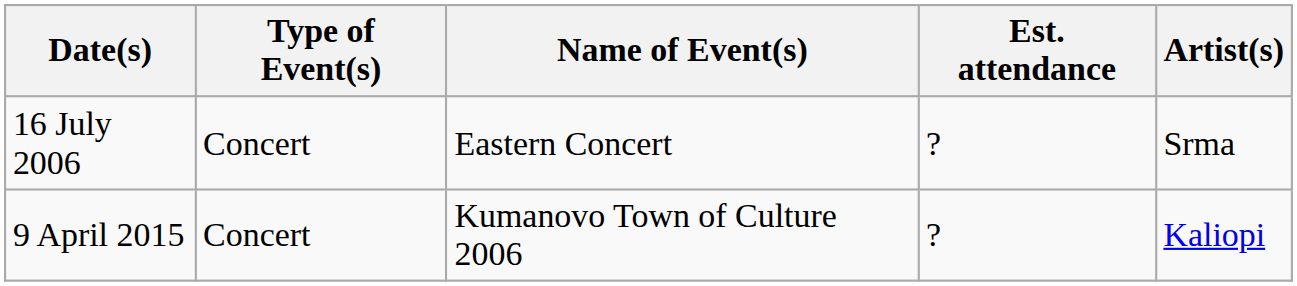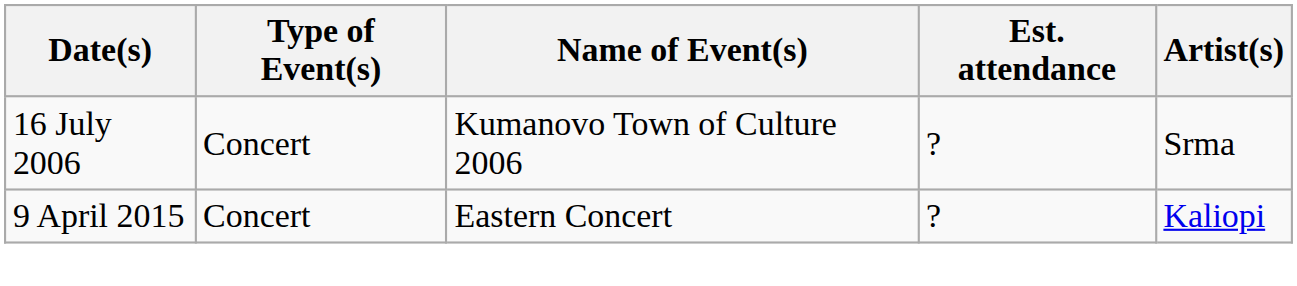16 July 2006 | Name of Event(s): Eastern Concert -> Kumanovo Town of Culture 2006
9 April 2015 | Name of Event(s): Kumanovo Town of Culture 2006 -> Eastern Concert
